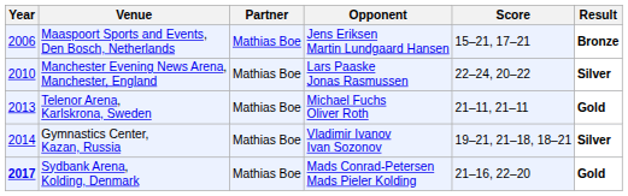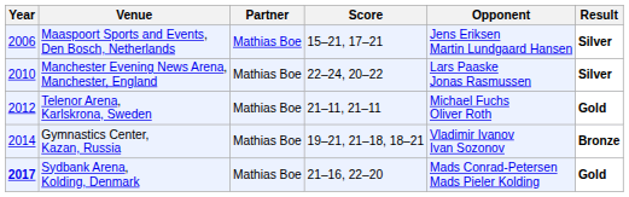columns swapped: Opponent <-> Score
Maaspoort Sports and Events, Den Bosch, Netherlands | Result: Bronze -> Silver
Telenor Arena, Karlskrona, Sweden | Year: 2013 -> 2012
Gymnastics Center, Kazan, Russia | Result: Silver -> Bronze
